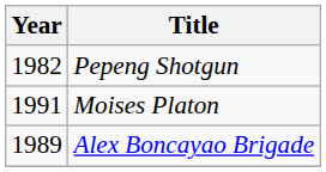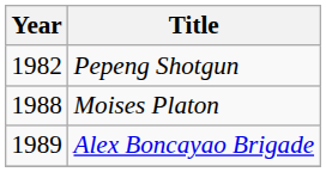Moises Platon | Year: 1991 -> 1988
